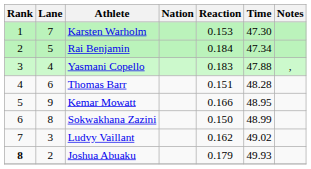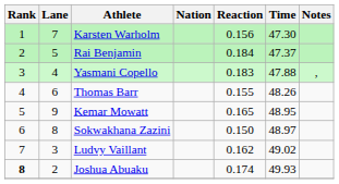Karsten Warholm | Reaction: 0.153 -> 0.156
Rai Benjamin | Time: 47.34 -> 47.37
Thomas Barr | Reaction: 0.151 -> 0.155
Thomas Barr | Time: 48.28 -> 48.26
Kemar Mowatt | Reaction: 0.166 -> 0.165
Sokwakhana Zazini | Time: 48.99 -> 48.97
Joshua Abuaku | Reaction: 0.179 -> 0.174
